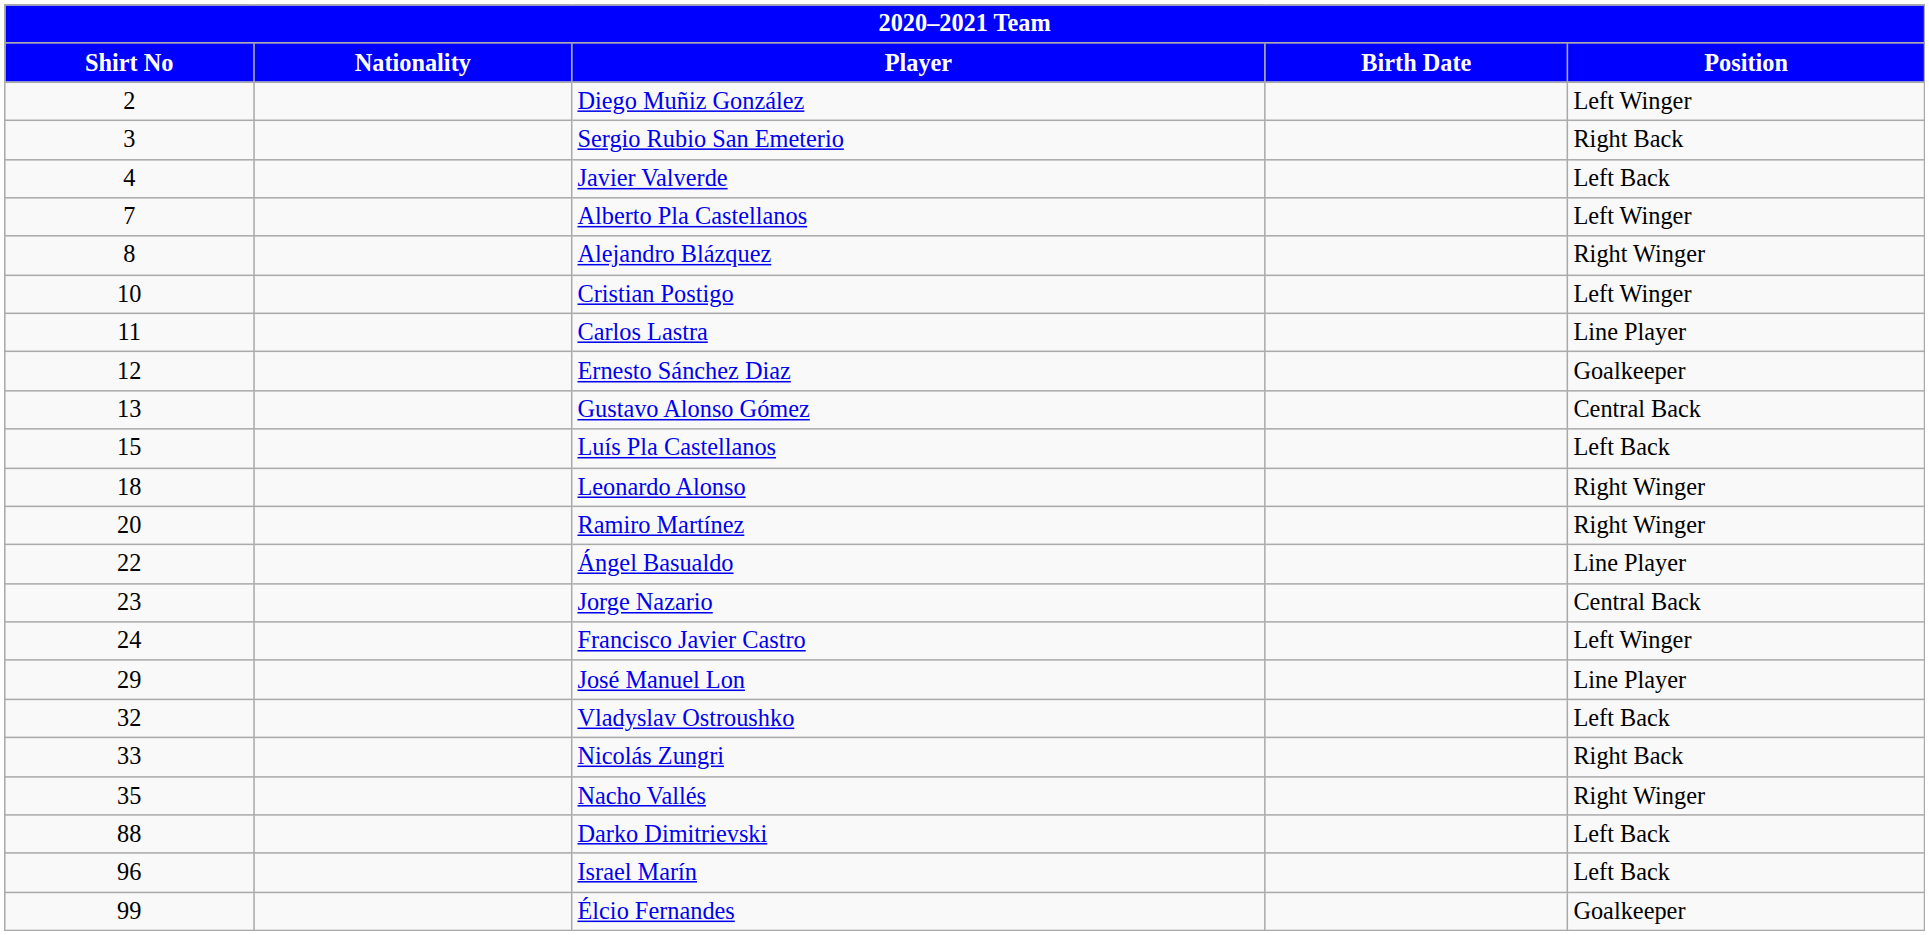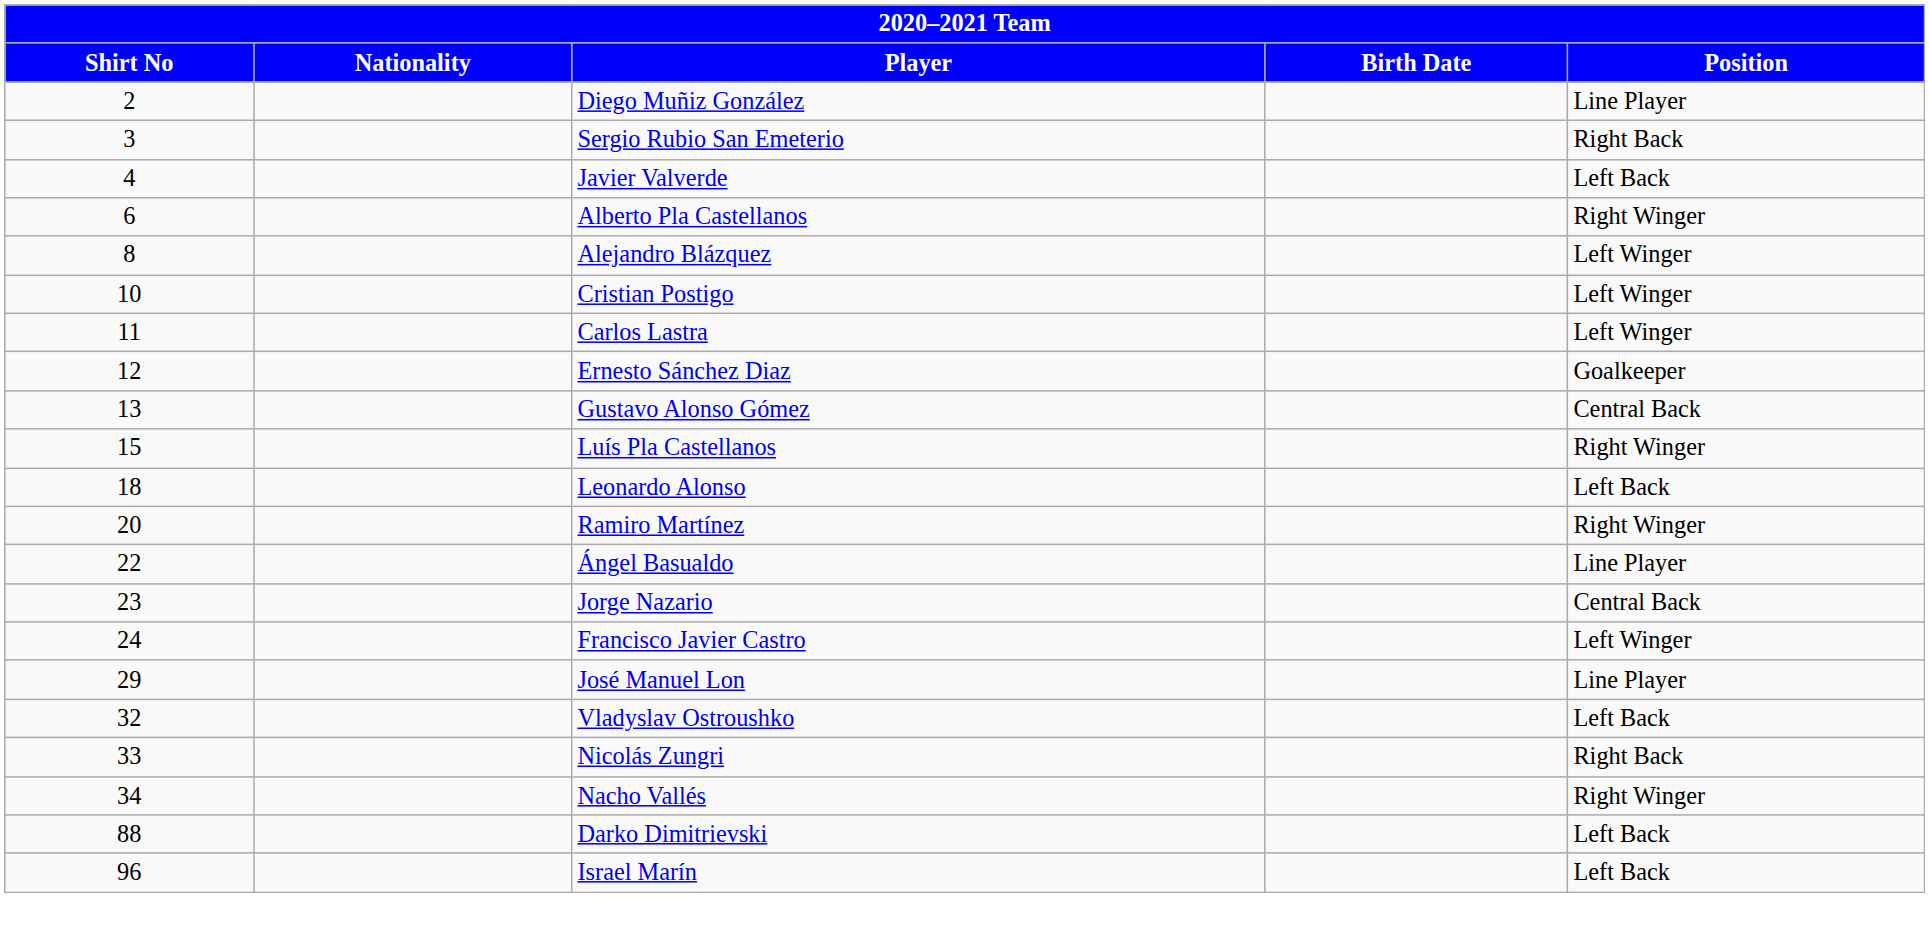Diego Muñiz González | Position: Left Winger -> Line Player
Alberto Pla Castellanos | Shirt No: 7 -> 6
Alberto Pla Castellanos | Position: Left Winger -> Right Winger
Alejandro Blázquez | Position: Right Winger -> Left Winger
Carlos Lastra | Position: Line Player -> Left Winger
Luís Pla Castellanos | Position: Left Back -> Right Winger
Leonardo Alonso | Position: Right Winger -> Left Back
Nacho Vallés | Shirt No: 35 -> 34
- row: 99 | Élcio Fernandes | Goalkeeper
